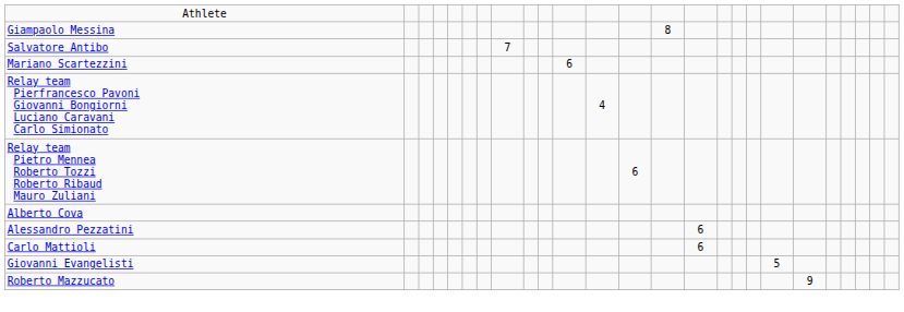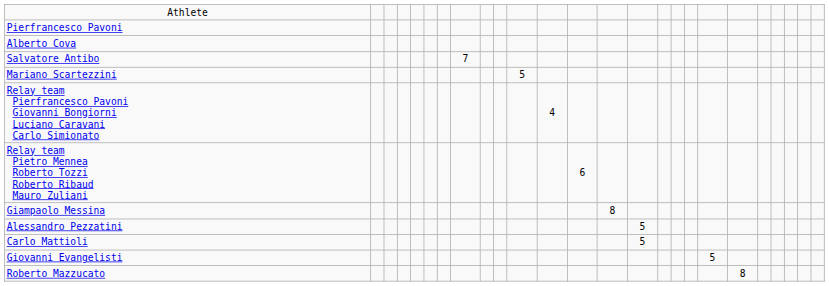+ row: Pierfrancesco Pavoni
rows swapped: Alberto Cova <-> Giampaolo Messina
Mariano Scartezzini | column 11: 6 -> 5
Alessandro Pezzatini | column 15: 6 -> 5
Carlo Mattioli | column 15: 6 -> 5
Roberto Mazzucato | column 20: 9 -> 8
